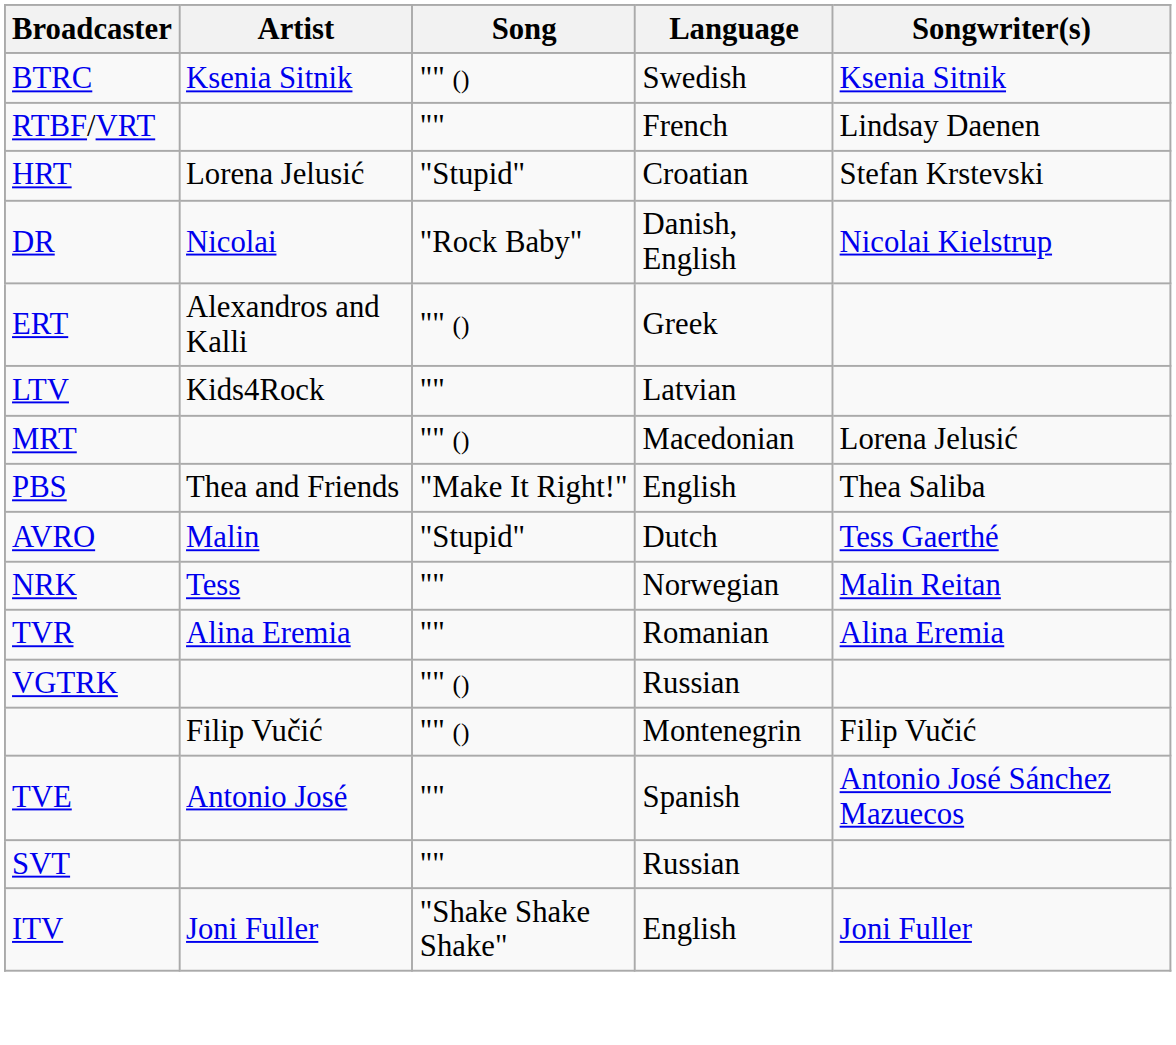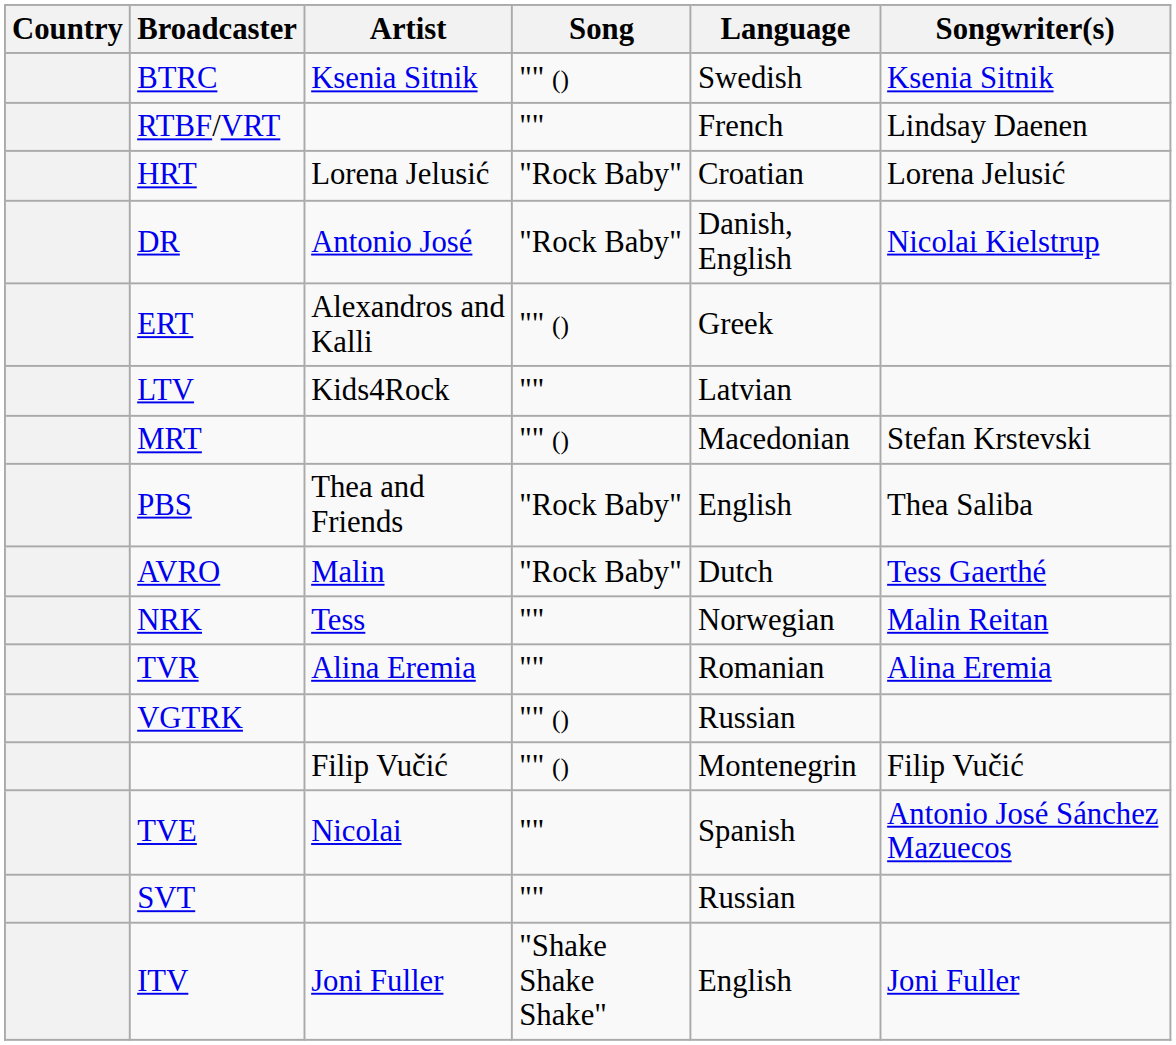+ column: Country
HRT | Song: "Stupid" -> "Rock Baby"
HRT | Songwriter(s): Stefan Krstevski -> Lorena Jelusić
DR | Artist: Nicolai -> Antonio José
MRT | Songwriter(s): Lorena Jelusić -> Stefan Krstevski
PBS | Song: "Make It Right!" -> "Rock Baby"
AVRO | Song: "Stupid" -> "Rock Baby"
TVE | Artist: Antonio José -> Nicolai
